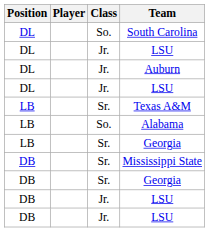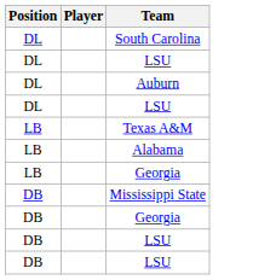- column: Class | So. | Jr. | Jr. | Jr. | Sr. | So. | Sr. | Sr. | Sr. | Jr. | Jr.
